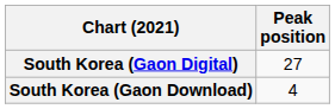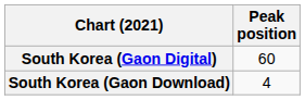South Korea (Gaon Digital) | Peak position: 27 -> 60
